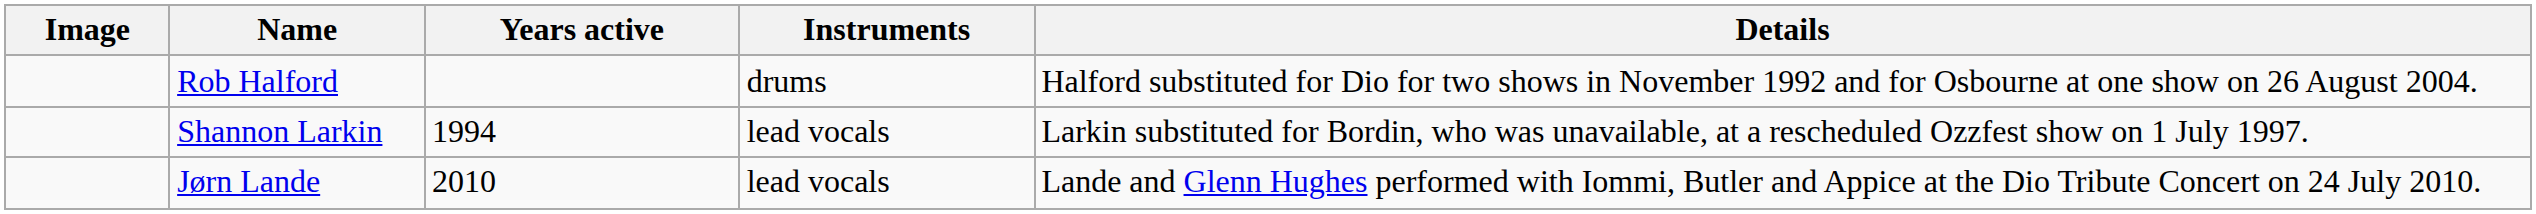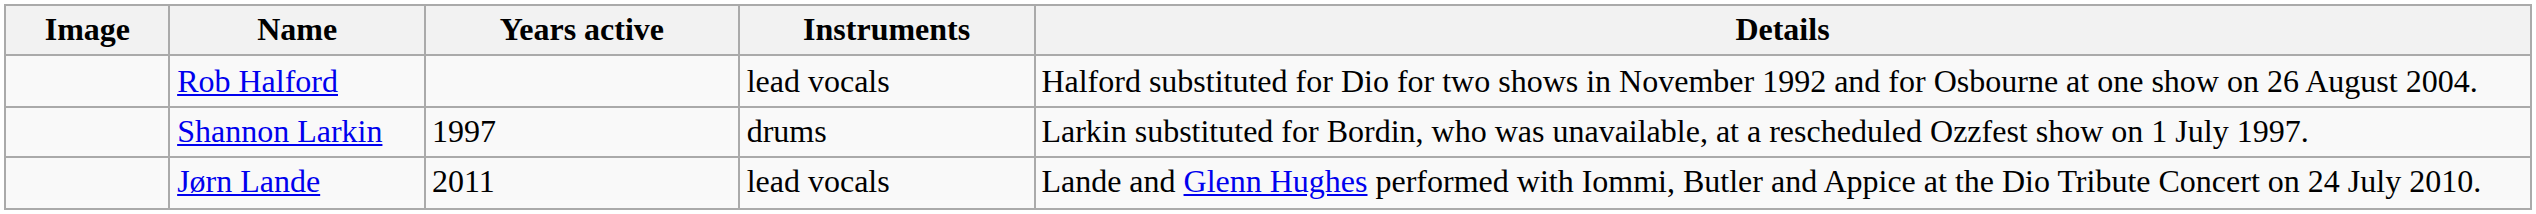Rob Halford | Instruments: drums -> lead vocals
Shannon Larkin | Years active: 1994 -> 1997
Shannon Larkin | Instruments: lead vocals -> drums
Jørn Lande | Years active: 2010 -> 2011
